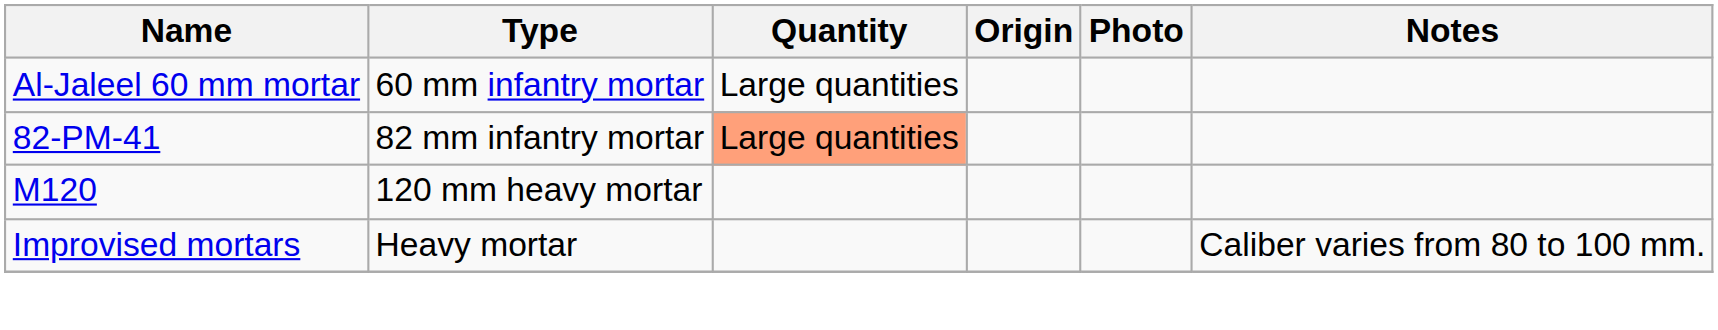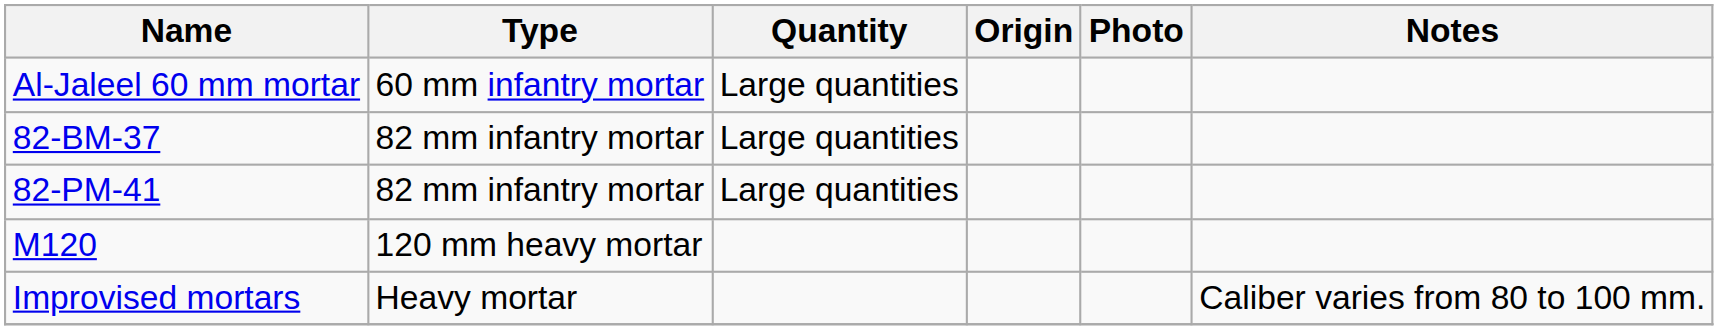+ row: 82-BM-37 | 82 mm infantry mortar | Large quantities
82-PM-41 | Quantity: lightsalmon background -> no background
